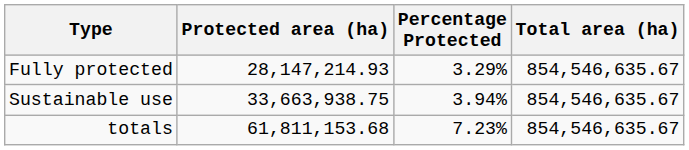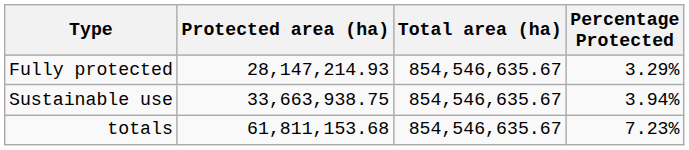columns swapped: Total area (ha) <-> Percentage Protected
